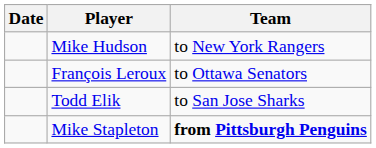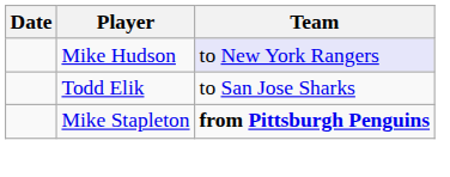Mike Hudson | Team: no background -> lavender background
- row: François Leroux | to Ottawa Senators
